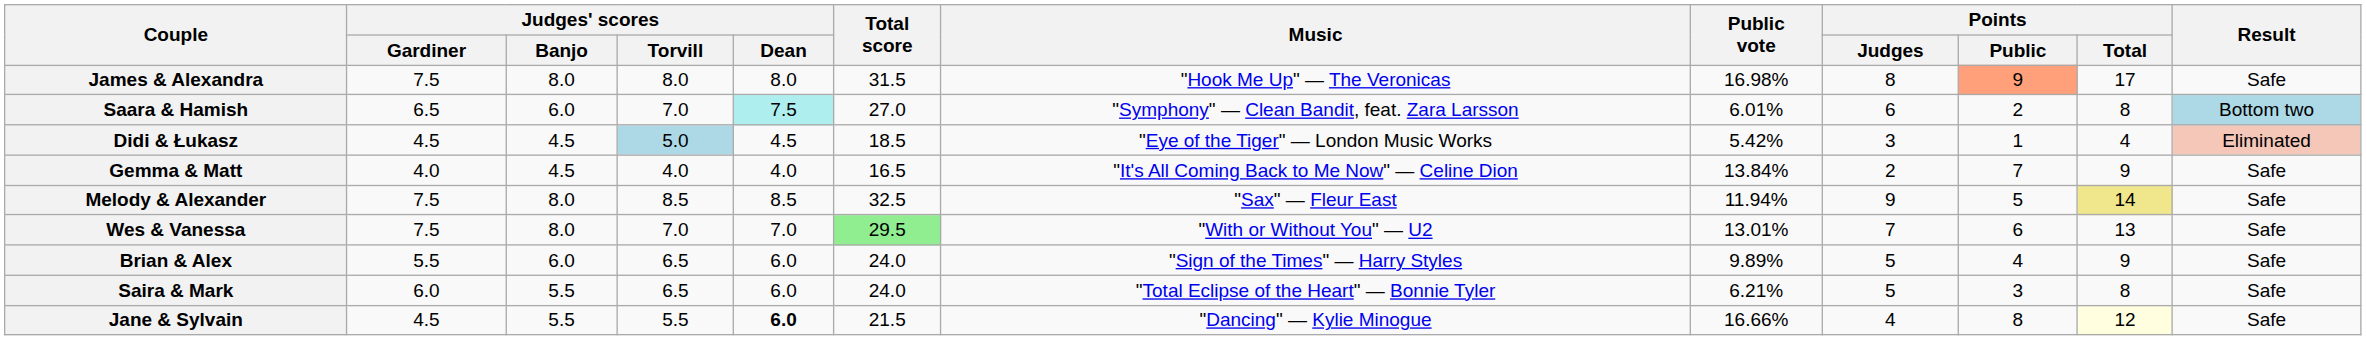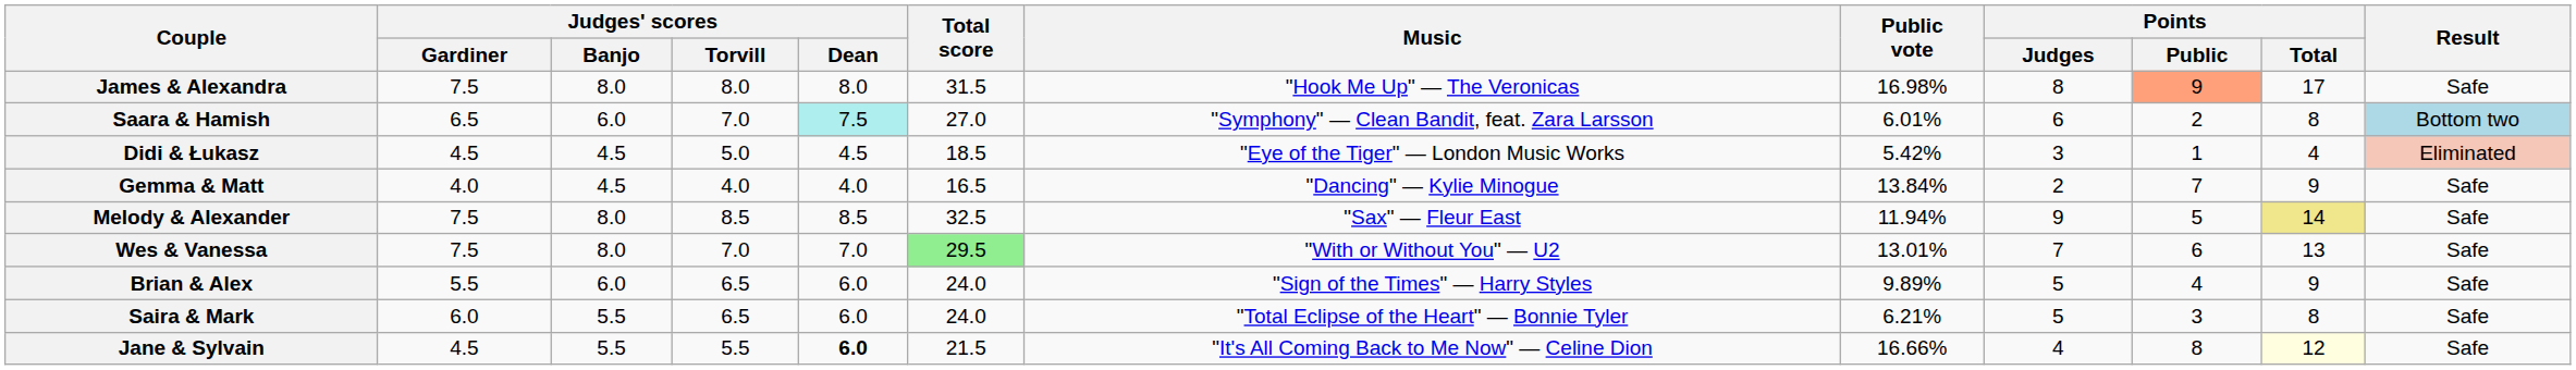Didi & Łukasz | Judges' scores / Torvill: lightblue background -> no background
Gemma & Matt | Music: "It's All Coming Back to Me Now" — Celine Dion -> "Dancing" — Kylie Minogue
Jane & Sylvain | Music: "Dancing" — Kylie Minogue -> "It's All Coming Back to Me Now" — Celine Dion
